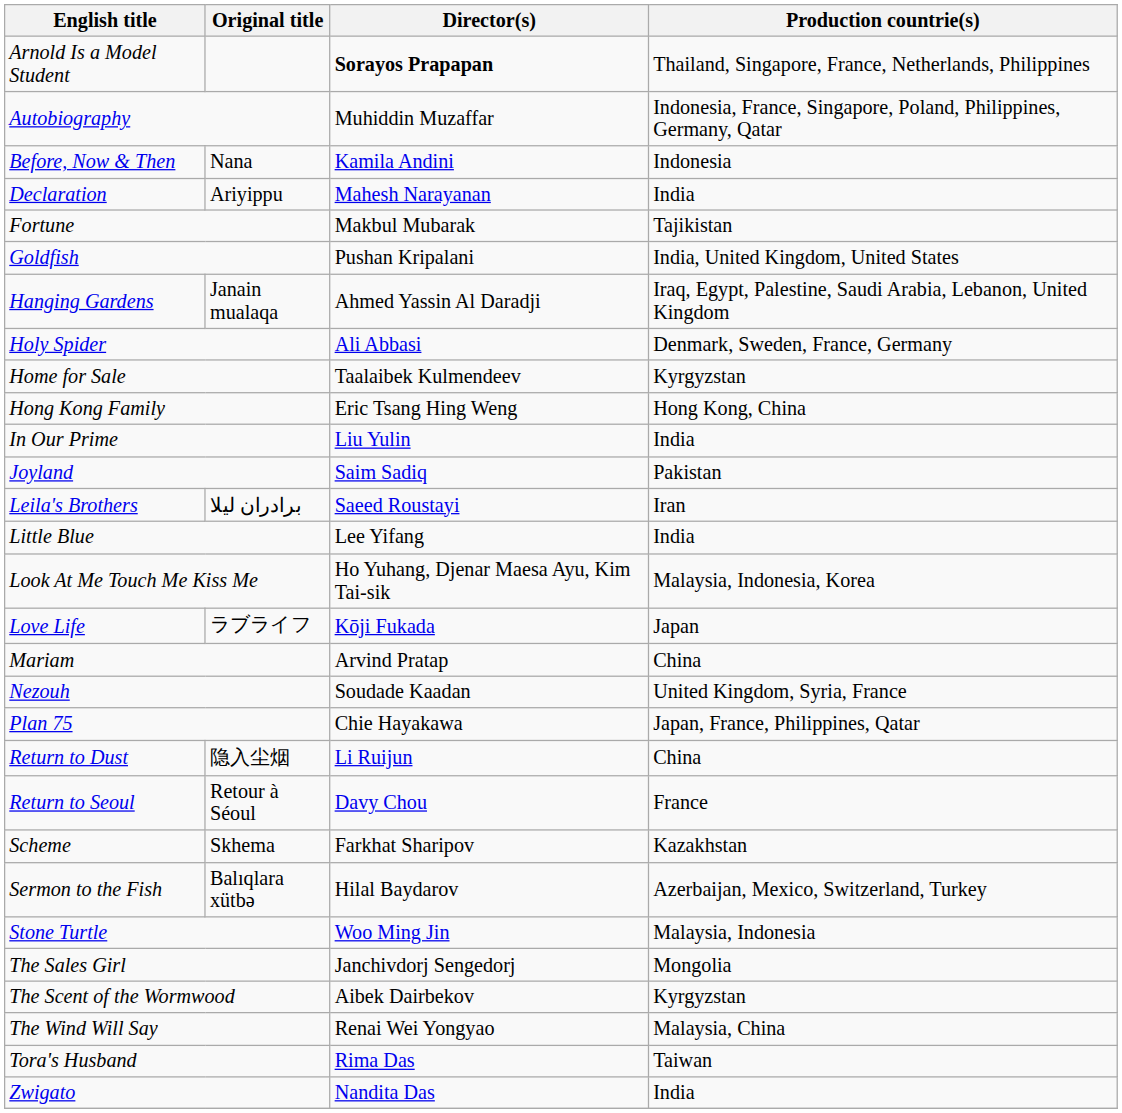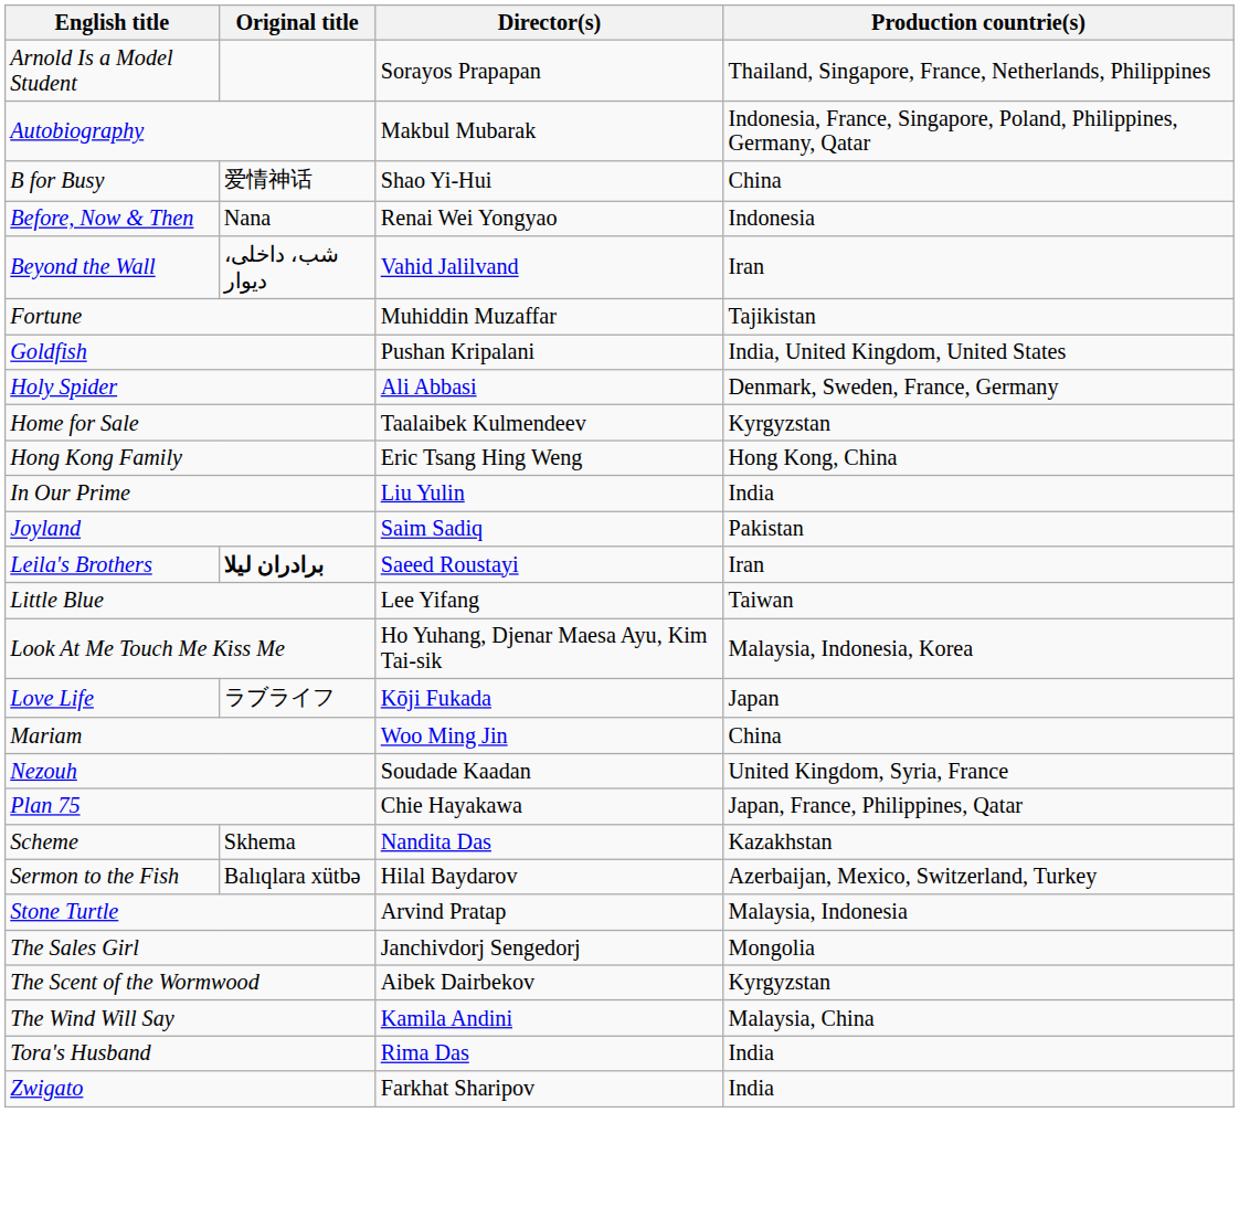Arnold Is a Model Student | Director(s): bold -> normal
Autobiography | Director(s): Muhiddin Muzaffar -> Makbul Mubarak
+ row: B for Busy | 爱情神话 | Shao Yi-Hui | China
Before, Now & Then | Director(s): Kamila Andini -> Renai Wei Yongyao
+ row: Beyond the Wall | شب، داخلی، دیوار | Vahid Jalilvand | Iran
- row: Declaration | Ariyippu | Mahesh Narayanan | India
Fortune | Director(s): Makbul Mubarak -> Muhiddin Muzaffar
- row: Hanging Gardens | Janain mualaqa | Ahmed Yassin Al Daradji | Iraq, Egypt, Palestine, Saudi Arabia, Lebanon, United Kingdom
Leila's Brothers | Original title: normal -> bold
Little Blue | Production countrie(s): India -> Taiwan
Mariam | Director(s): Arvind Pratap -> Woo Ming Jin
- row: Return to Dust | 隐入尘烟 | Li Ruijun | China
- row: Return to Seoul | Retour à Séoul | Davy Chou | France
Scheme | Director(s): Farkhat Sharipov -> Nandita Das
Stone Turtle | Director(s): Woo Ming Jin -> Arvind Pratap
The Wind Will Say | Director(s): Renai Wei Yongyao -> Kamila Andini
Tora's Husband | Production countrie(s): Taiwan -> India
Zwigato | Director(s): Nandita Das -> Farkhat Sharipov
